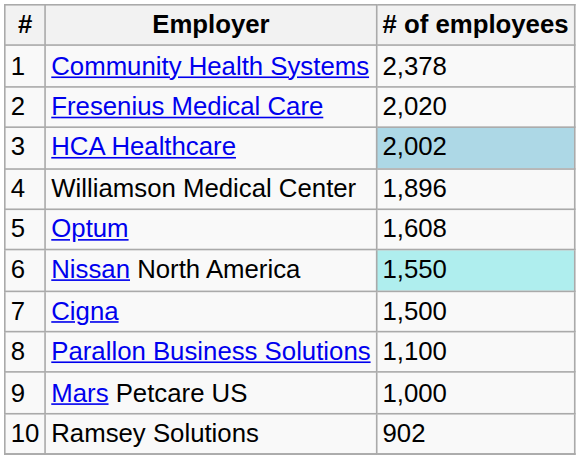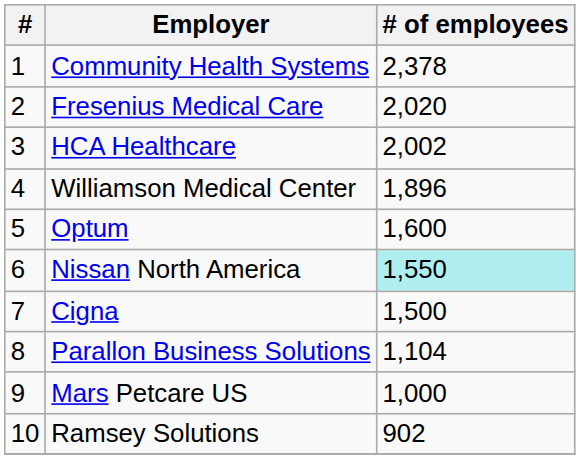HCA Healthcare | # of employees: lightblue background -> no background
Optum | # of employees: 1,608 -> 1,600
Parallon Business Solutions | # of employees: 1,100 -> 1,104
